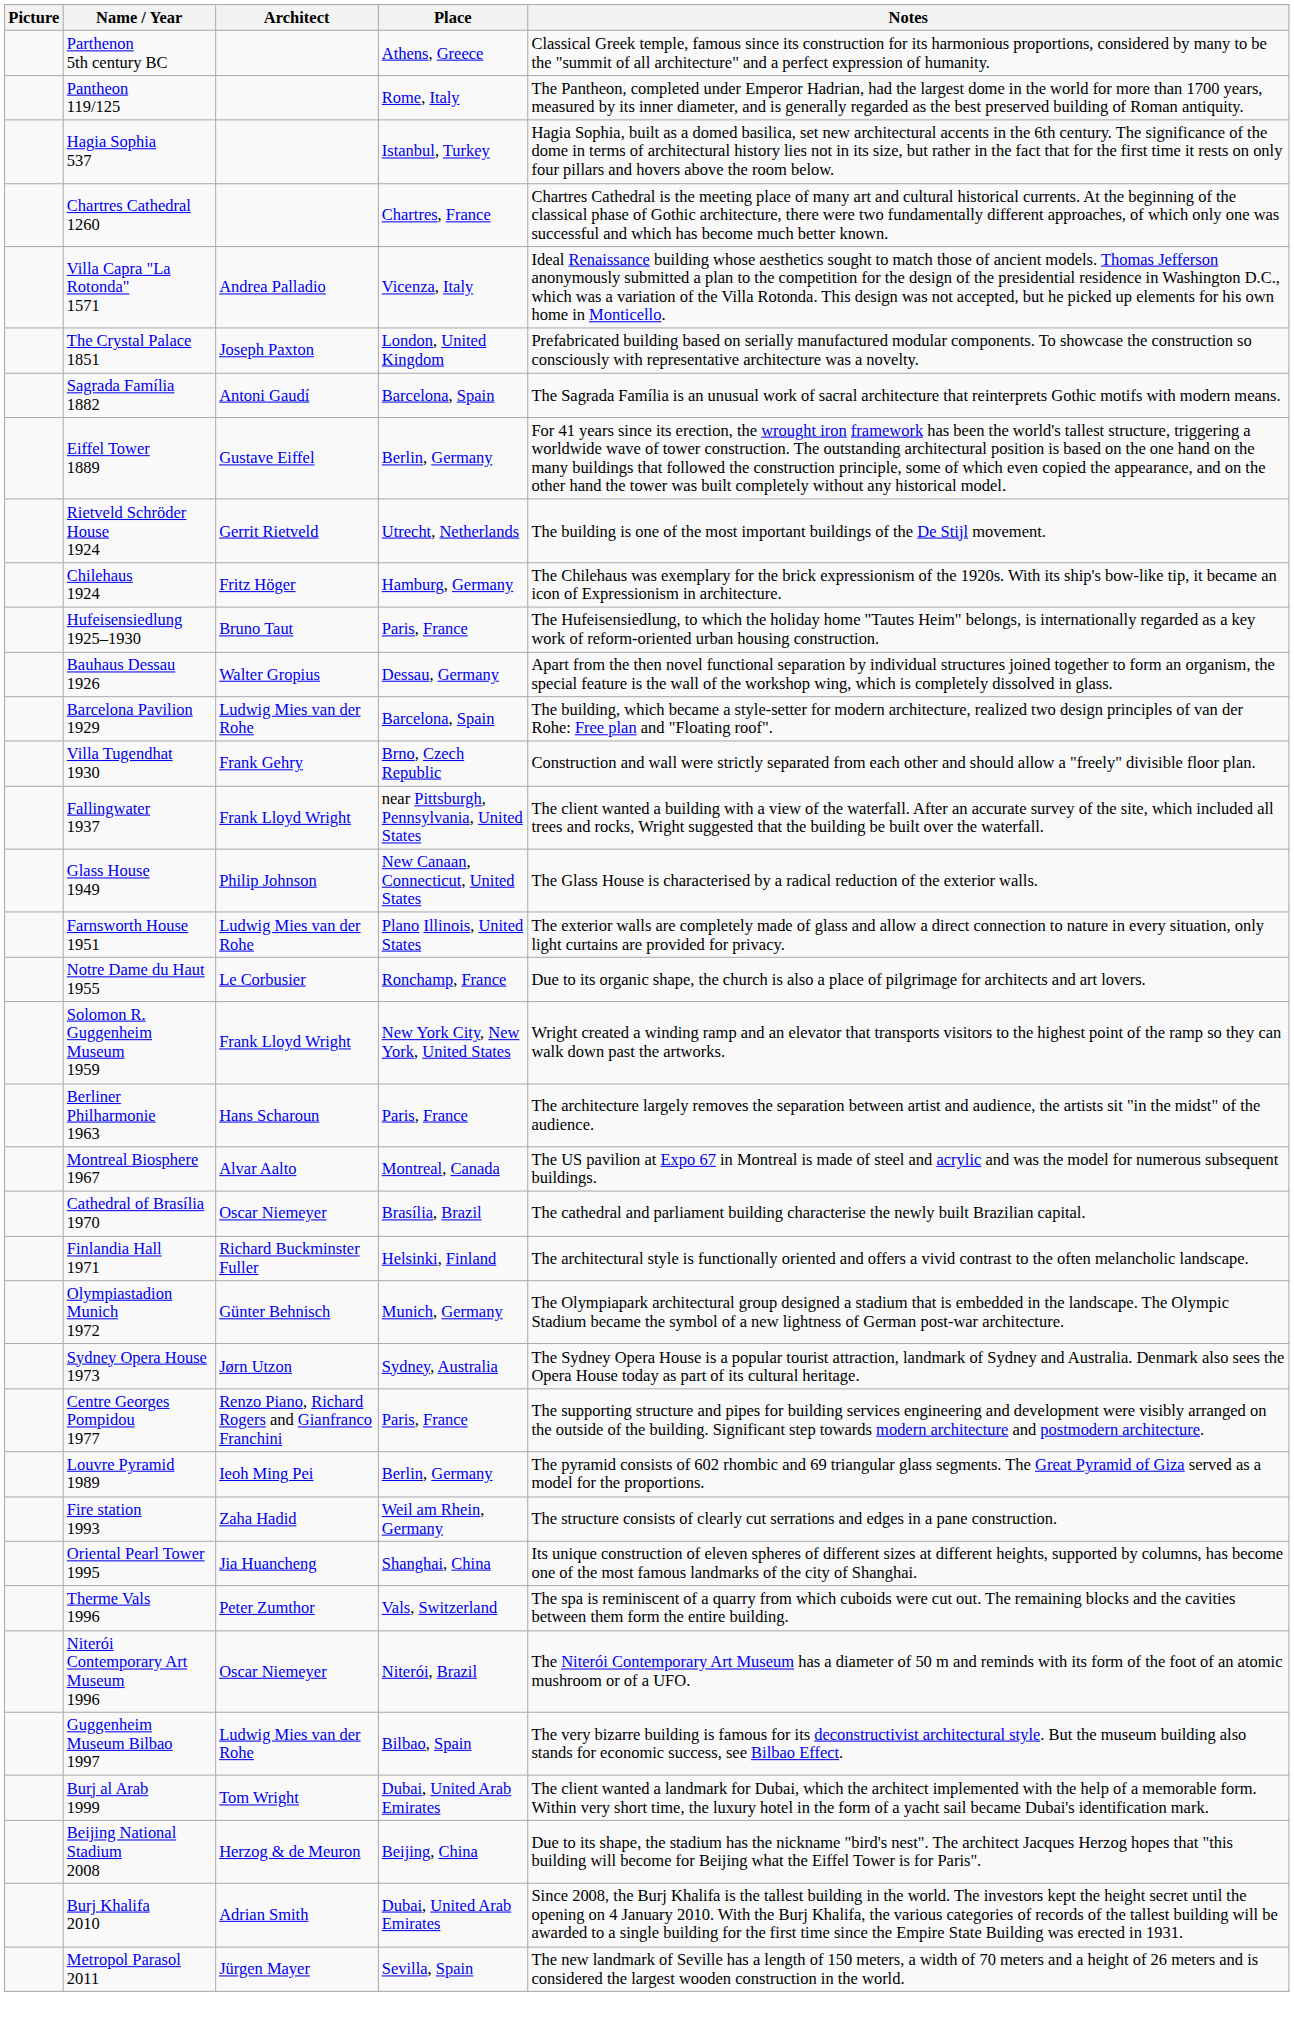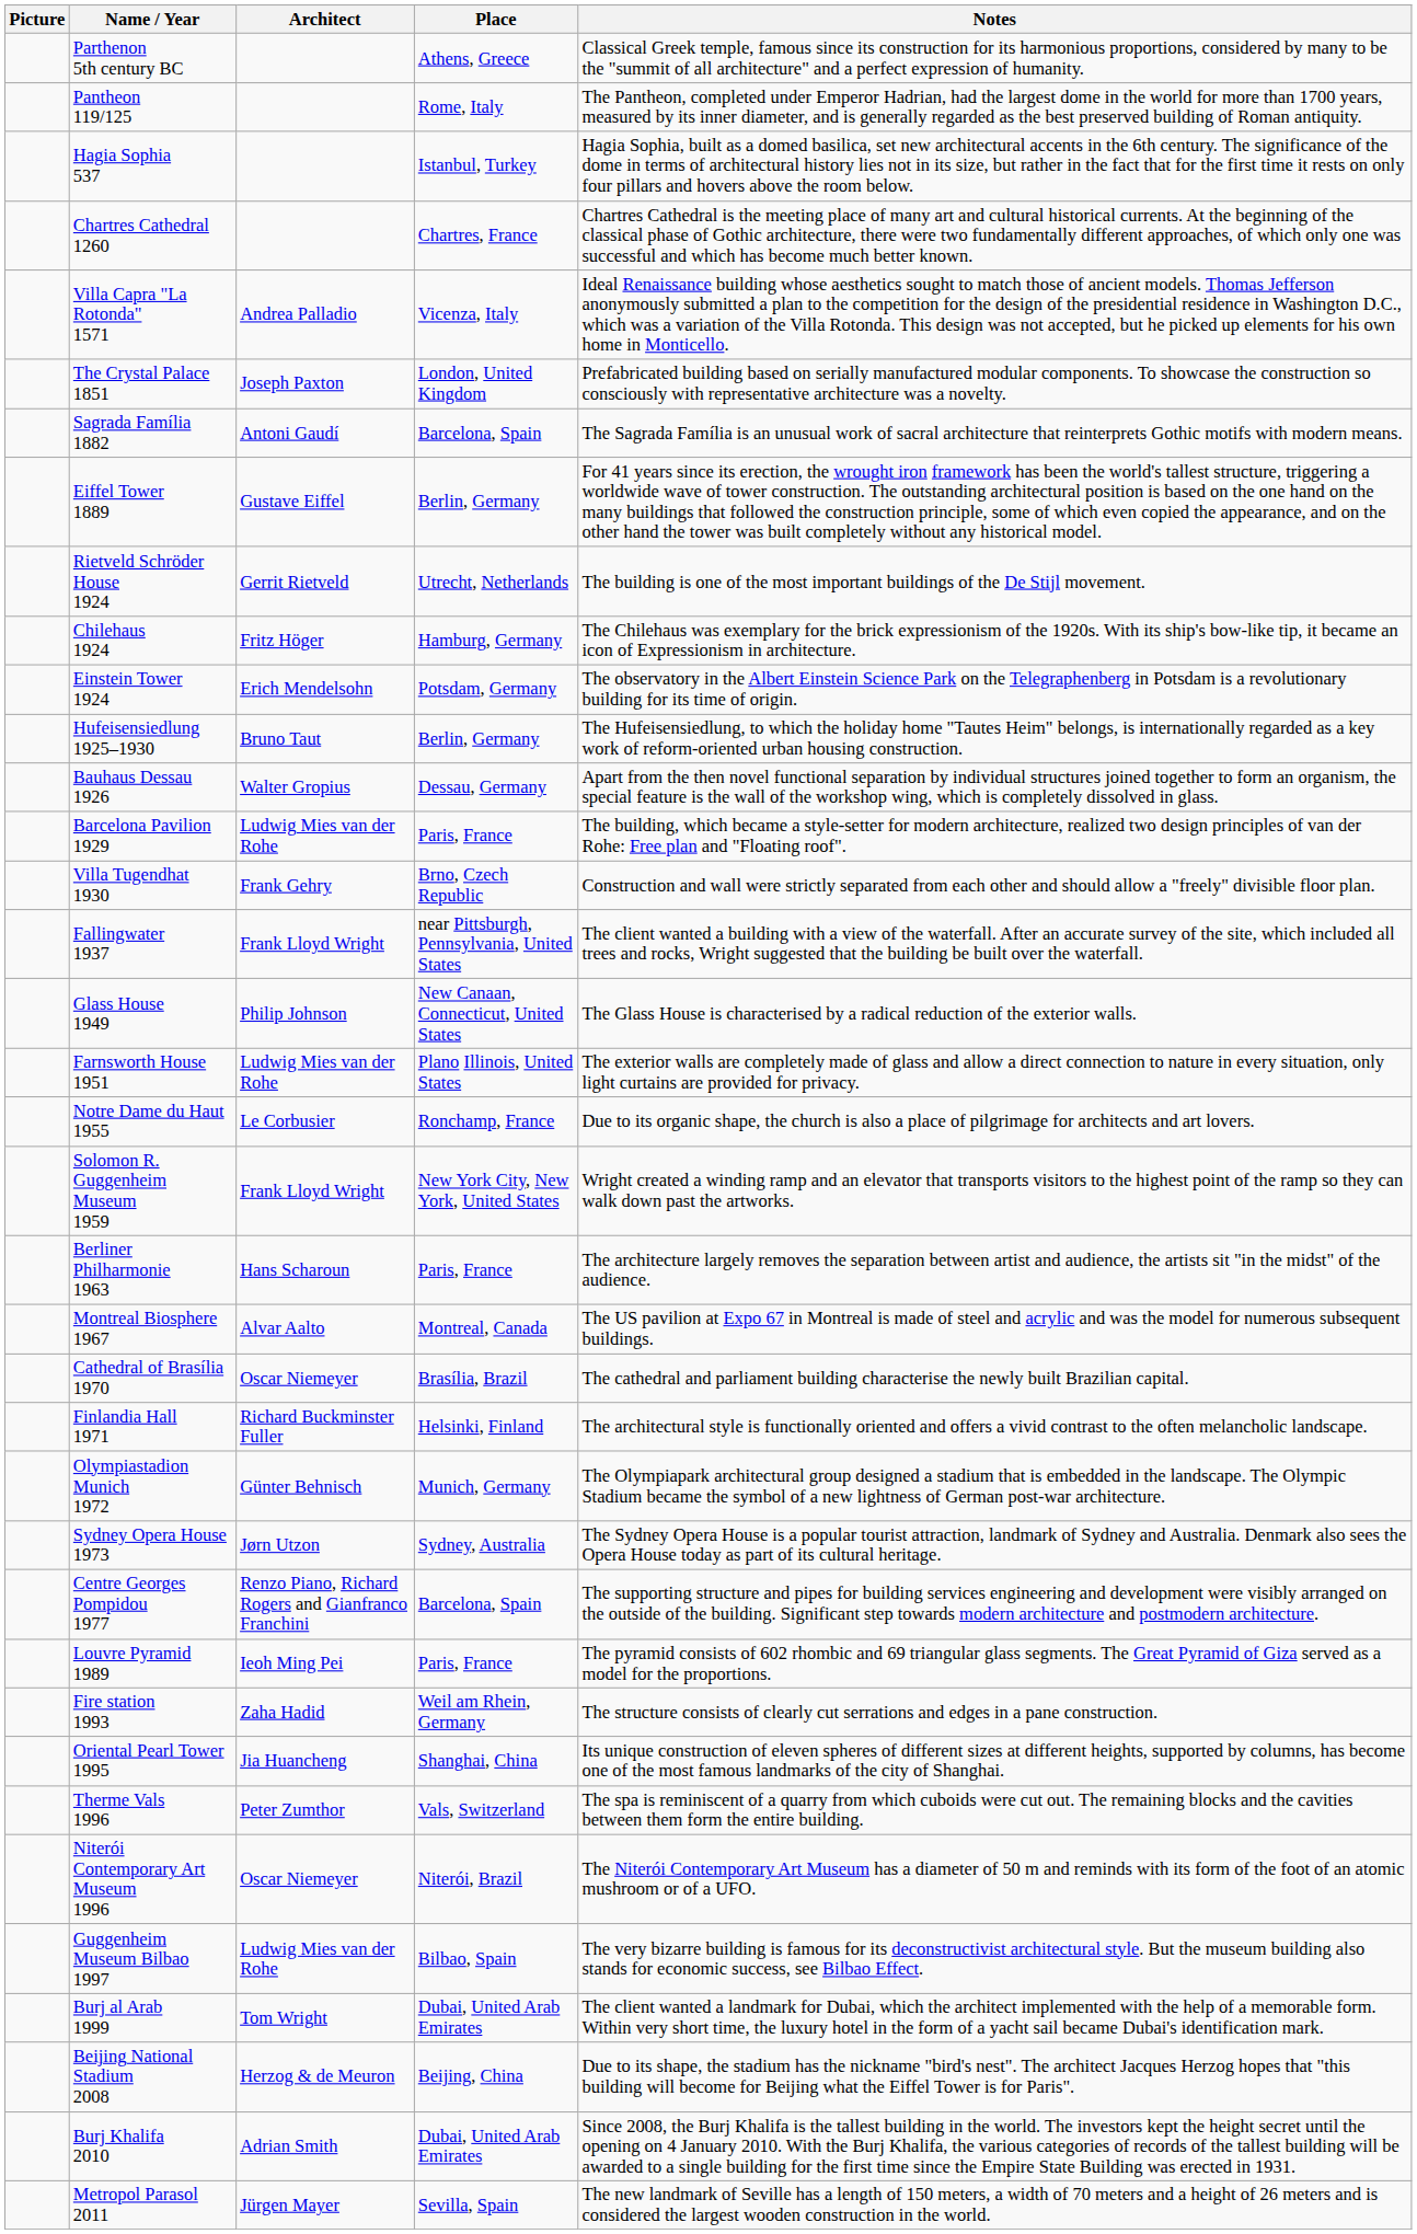+ row: Einstein Tower 1924 | Erich Mendelsohn | Potsdam, Germany | The observatory in the Albert Einstein Science Park on the Telegraphenberg in Potsdam is a revolutionary building for its time of origin.
Hufeisensiedlung 1925–1930 | Place: Paris, France -> Berlin, Germany
Barcelona Pavilion 1929 | Place: Barcelona, Spain -> Paris, France
Centre Georges Pompidou 1977 | Place: Paris, France -> Barcelona, Spain
Louvre Pyramid 1989 | Place: Berlin, Germany -> Paris, France
